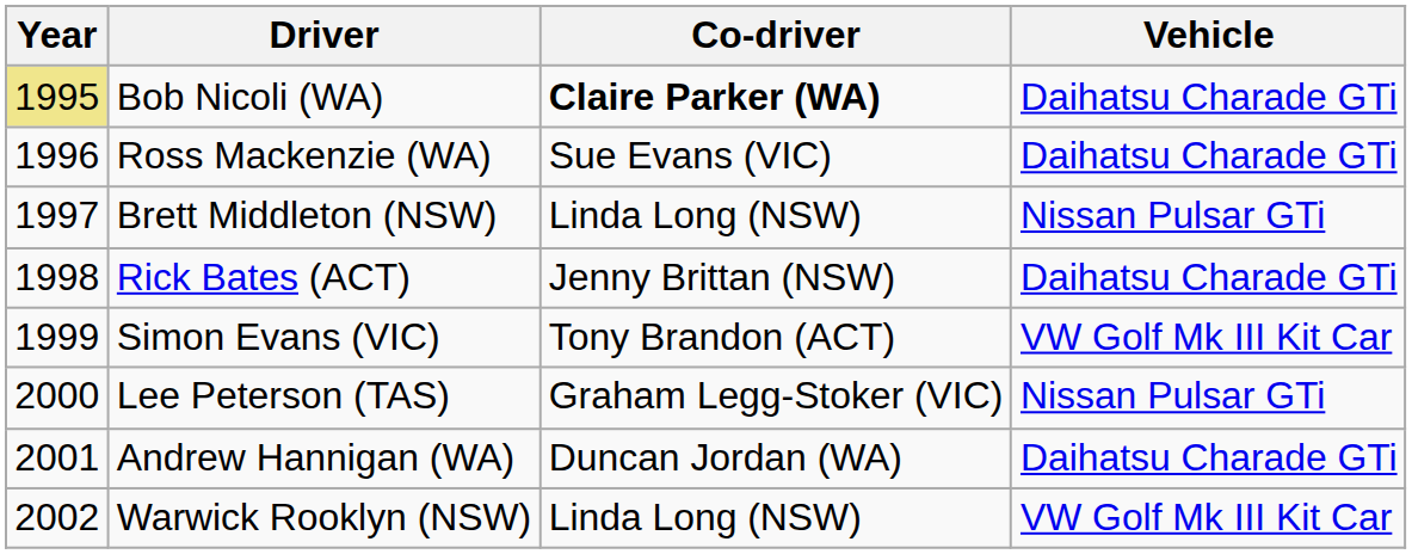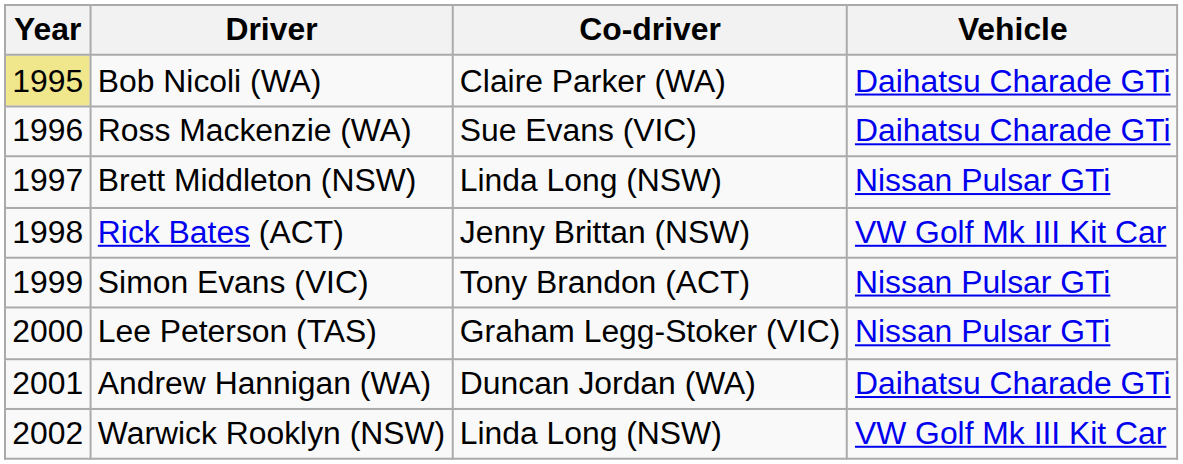Bob Nicoli (WA) | Co-driver: bold -> normal
Rick Bates (ACT) | Vehicle: Daihatsu Charade GTi -> VW Golf Mk III Kit Car
Simon Evans (VIC) | Vehicle: VW Golf Mk III Kit Car -> Nissan Pulsar GTi
